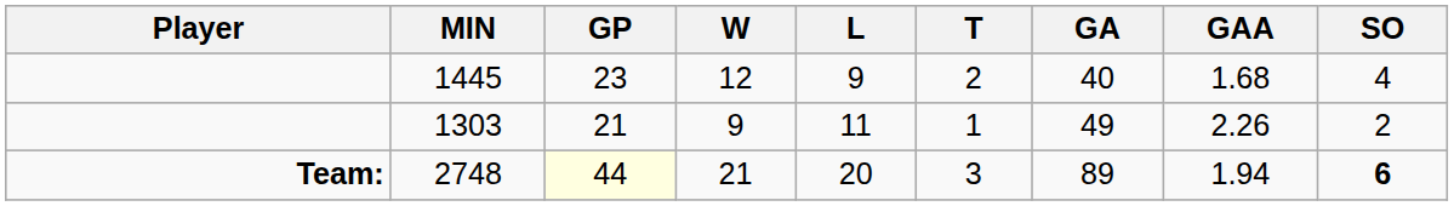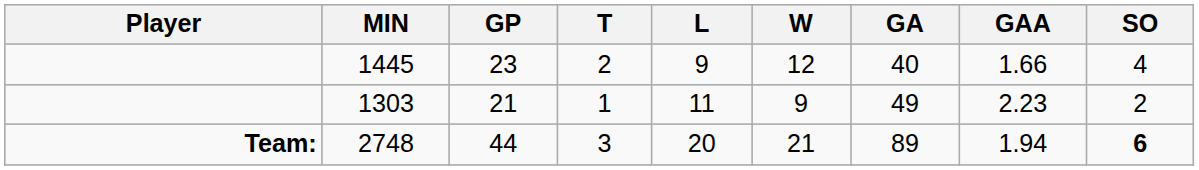columns swapped: W <-> T
1445 | GAA: 1.68 -> 1.66
1303 | GAA: 2.26 -> 2.23
2748 | GP: lightyellow background -> no background
